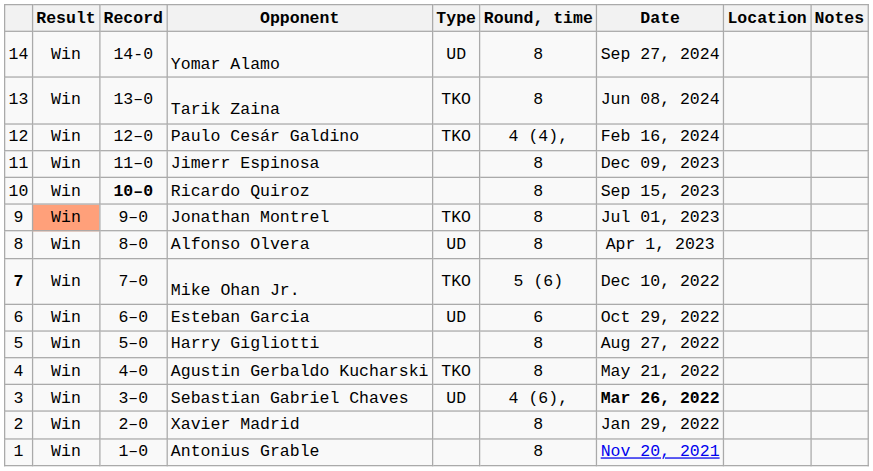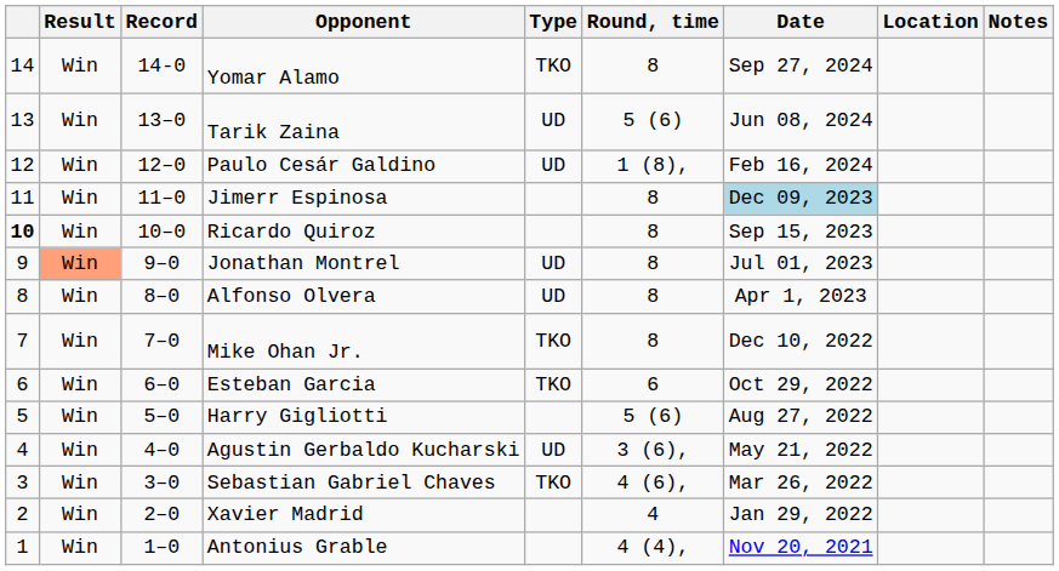Yomar Alamo | Type: UD -> TKO
Tarik Zaina | Type: TKO -> UD
Tarik Zaina | Round, time: 8 -> 5 (6)
Paulo Cesár Galdino | Type: TKO -> UD
Paulo Cesár Galdino | Round, time: 4 (4), -> 1 (8),
Jimerr Espinosa | Date: no background -> lightblue background
Ricardo Quiroz | column 1: normal -> bold
Ricardo Quiroz | Record: bold -> normal
Jonathan Montrel | Type: TKO -> UD
Mike Ohan Jr. | column 1: bold -> normal
Mike Ohan Jr. | Round, time: 5 (6) -> 8
Esteban Garcia | Type: UD -> TKO
Harry Gigliotti | Round, time: 8 -> 5 (6)
Agustin Gerbaldo Kucharski | Type: TKO -> UD
Agustin Gerbaldo Kucharski | Round, time: 8 -> 3 (6),
Sebastian Gabriel Chaves | Type: UD -> TKO
Sebastian Gabriel Chaves | Date: bold -> normal
Xavier Madrid | Round, time: 8 -> 4
Antonius Grable | Round, time: 8 -> 4 (4),
